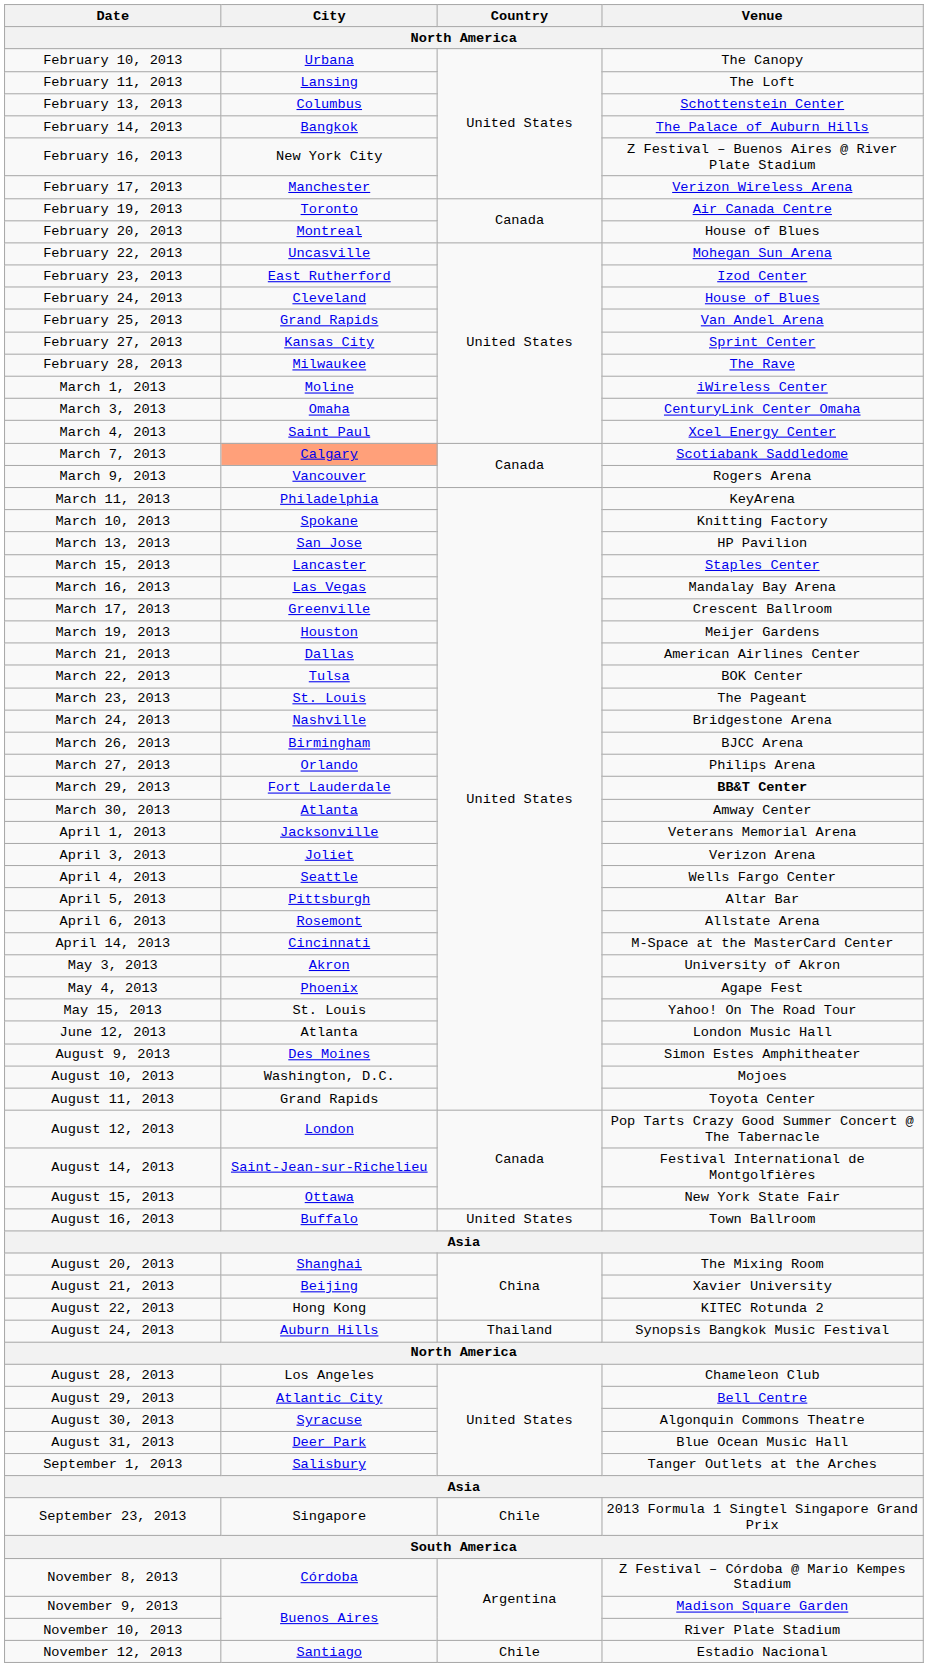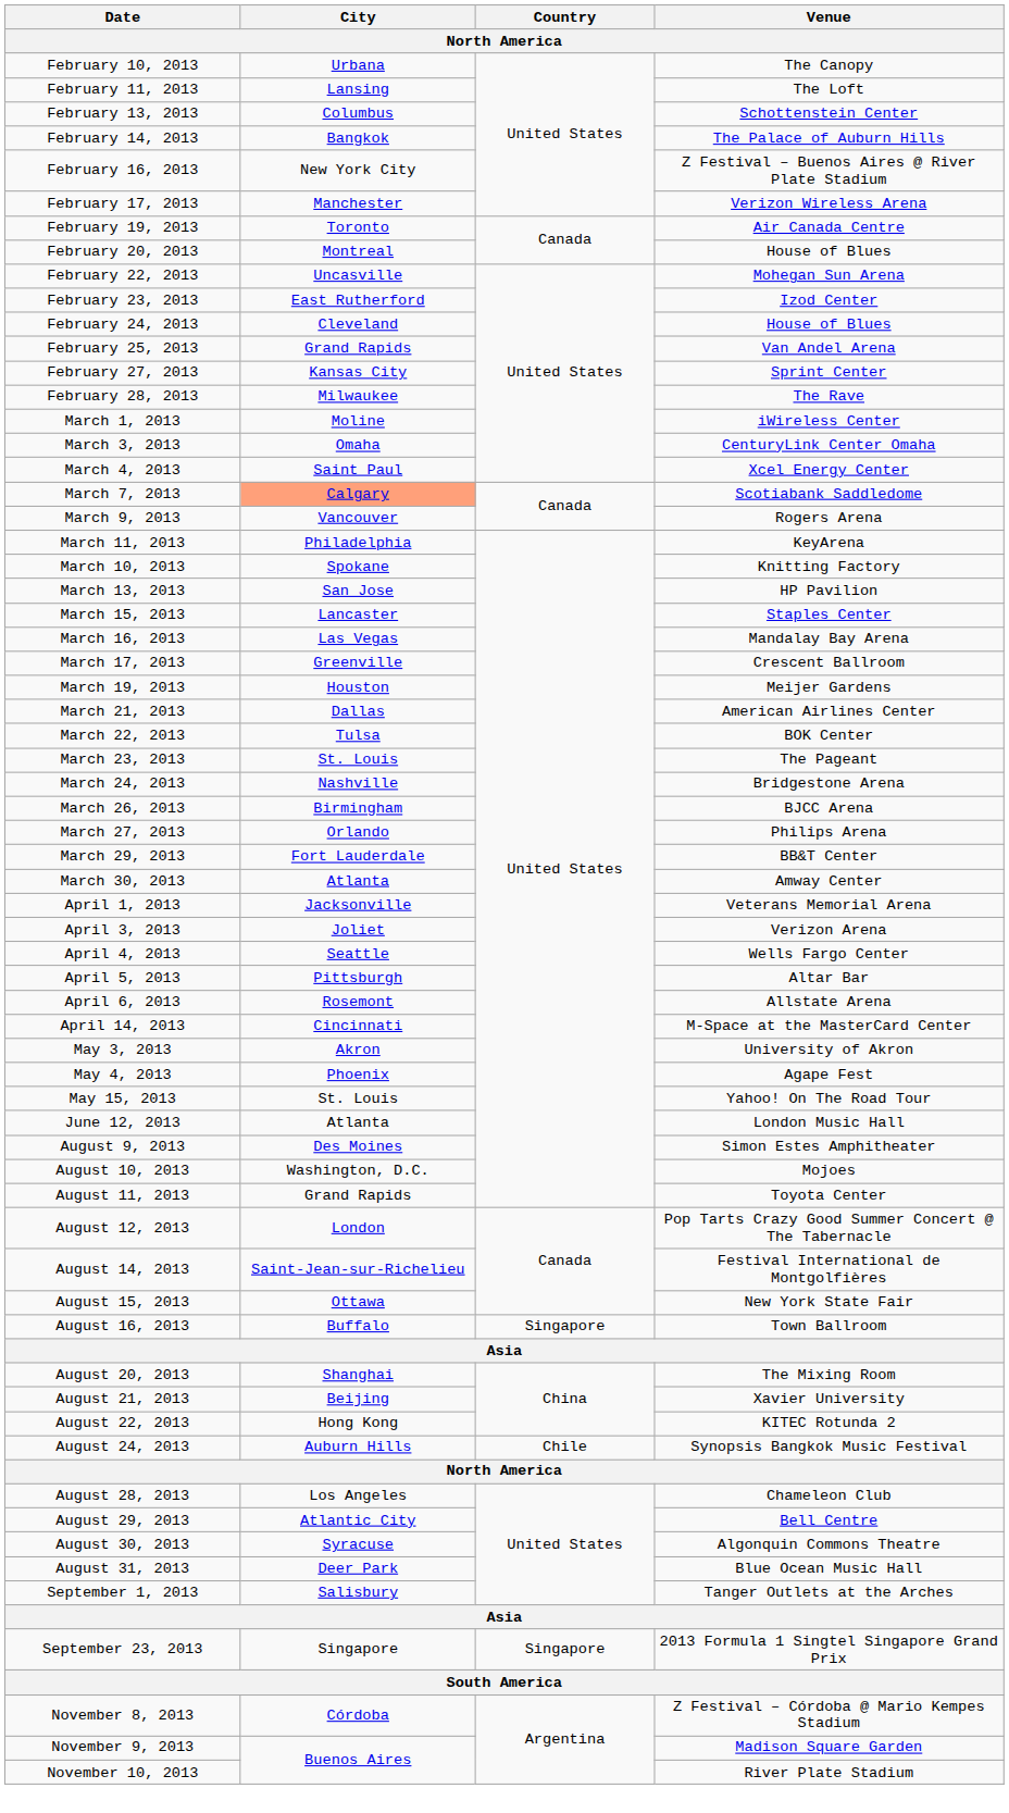March 29, 2013 | Venue: bold -> normal
August 16, 2013 | Country: United States -> Singapore
August 24, 2013 | Country: Thailand -> Chile
September 23, 2013 | Country: Chile -> Singapore
- row: November 12, 2013 | Santiago | Chile | Estadio Nacional
